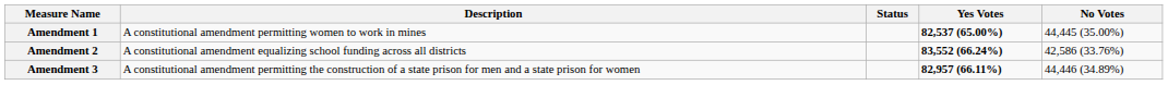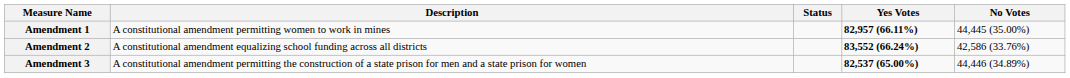Amendment 1 | Yes Votes: 82,537 (65.00%) -> 82,957 (66.11%)
Amendment 3 | Yes Votes: 82,957 (66.11%) -> 82,537 (65.00%)
